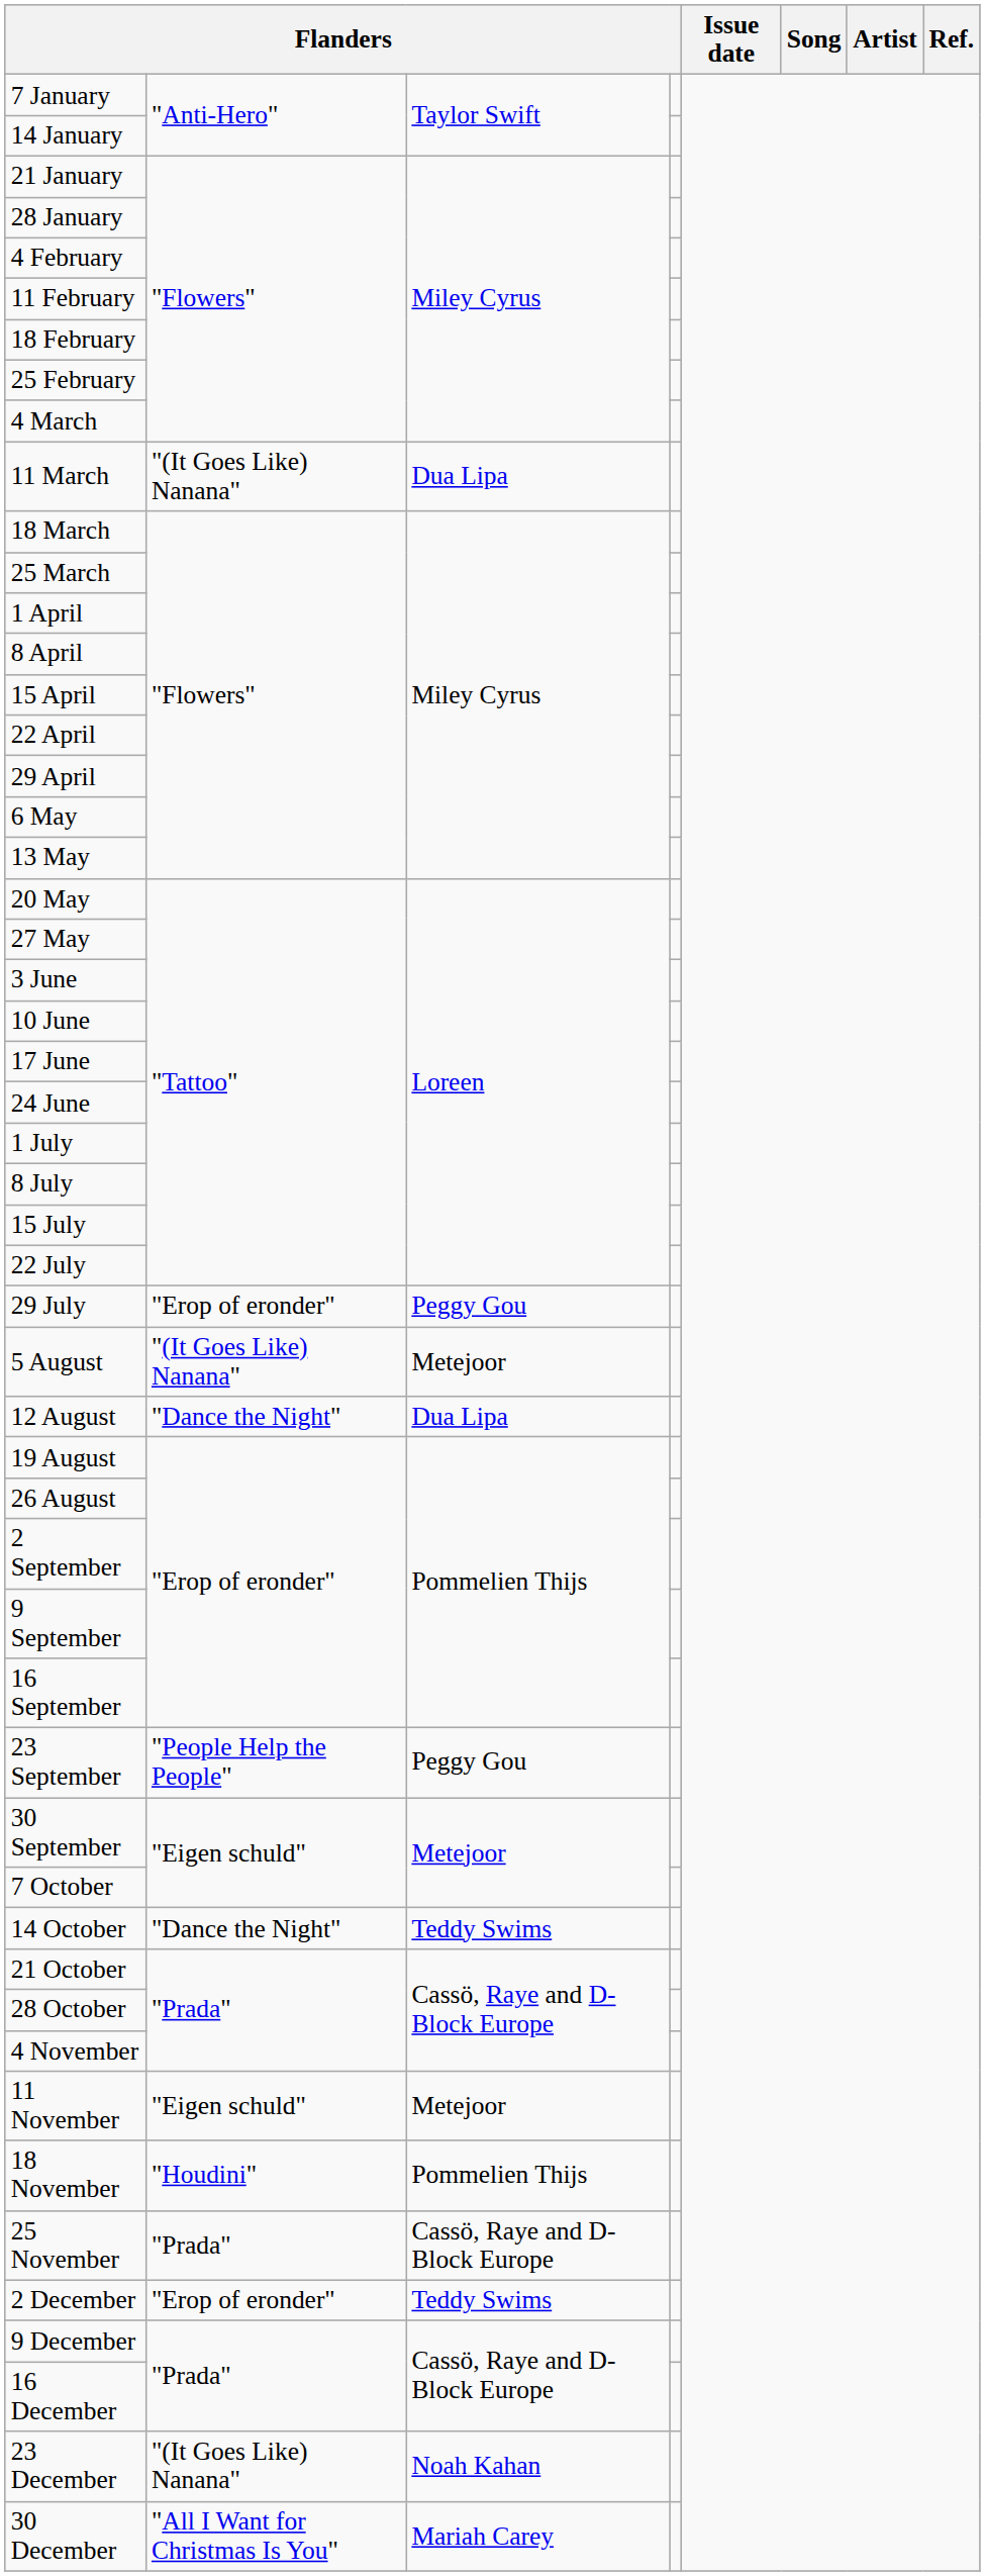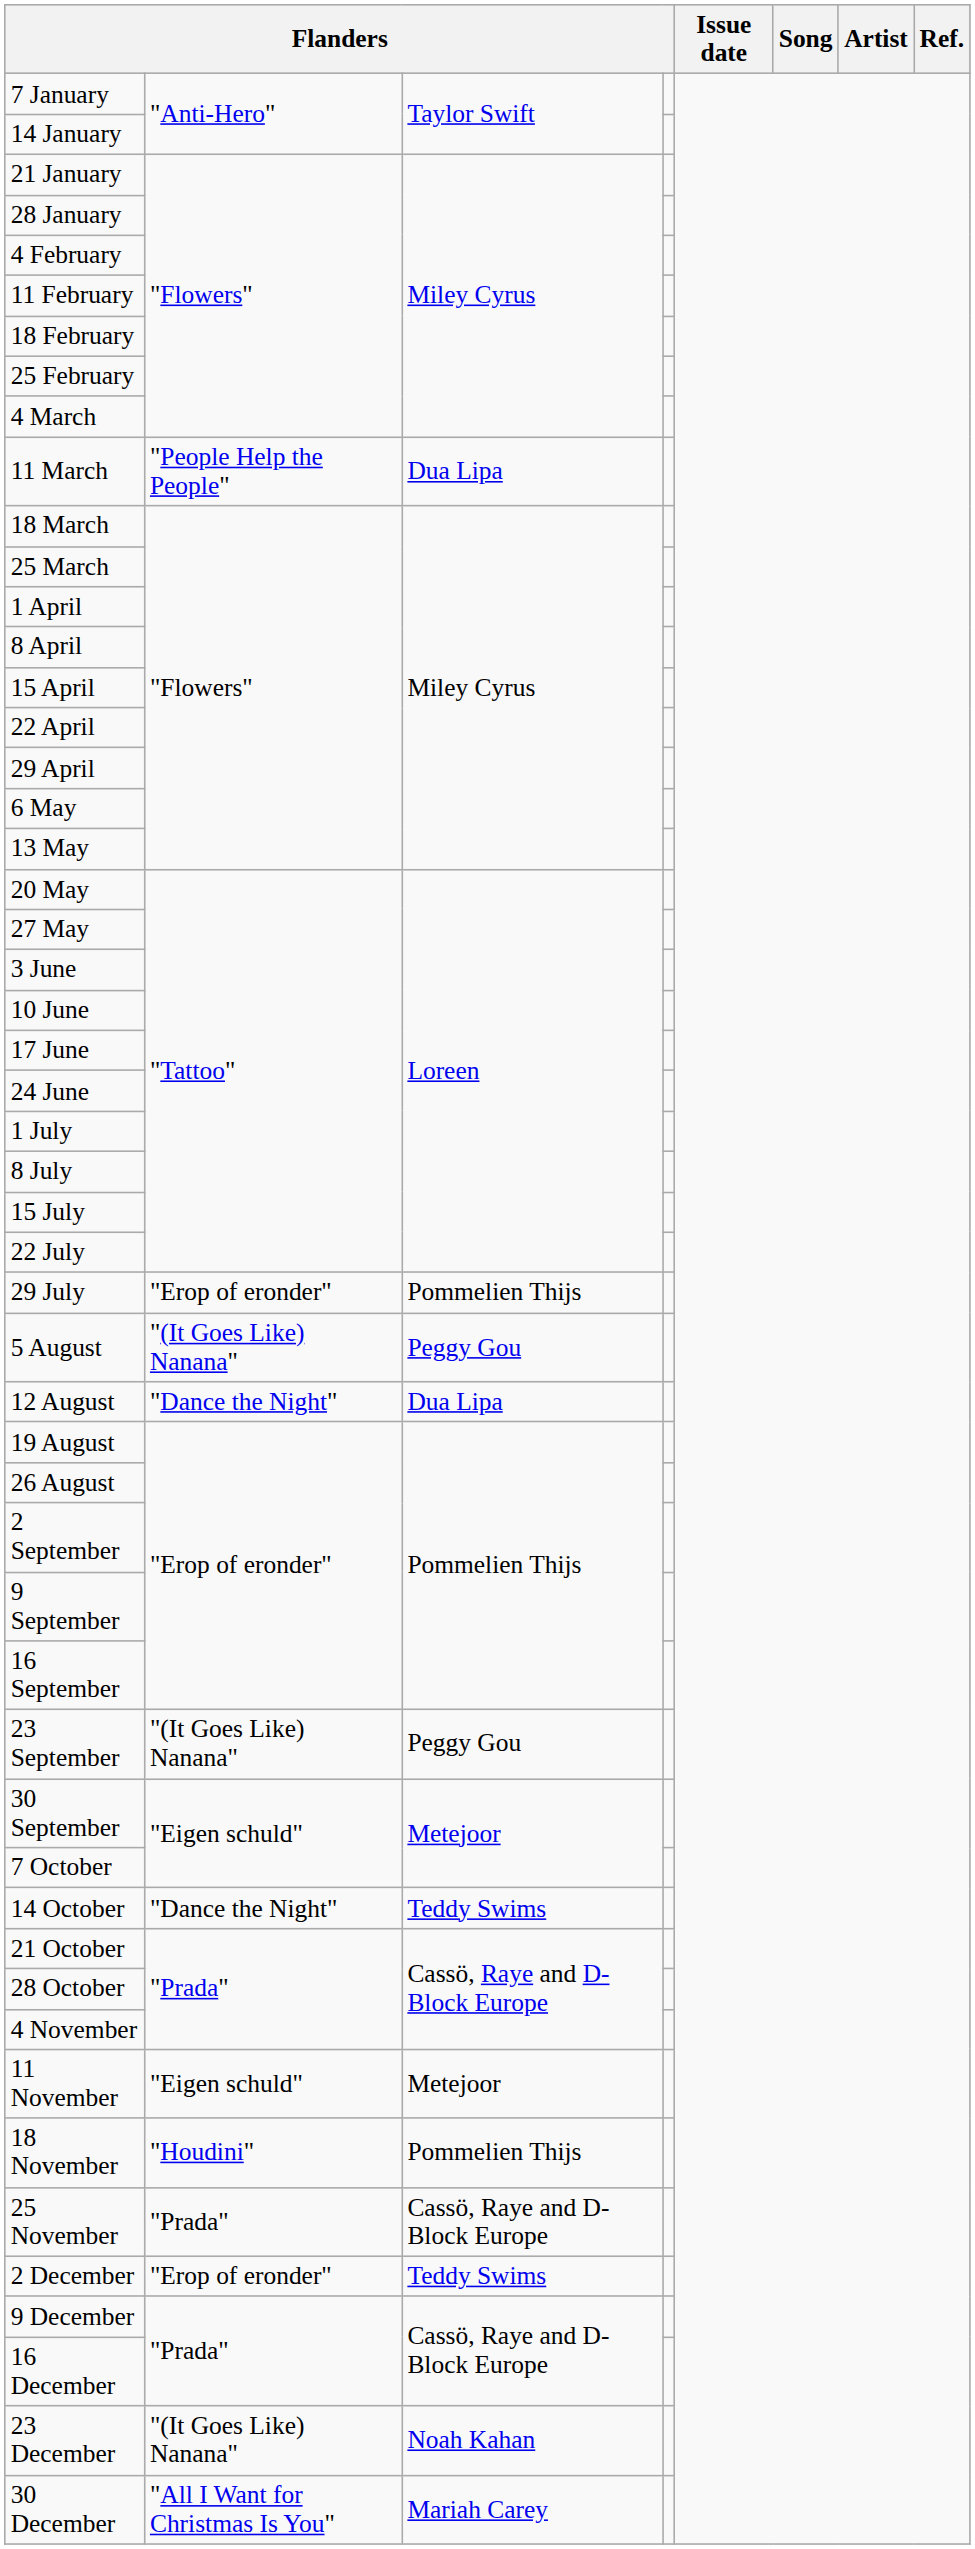11 March | column 2: "(It Goes Like) Nanana" -> "People Help the People"
29 July | column 3: Peggy Gou -> Pommelien Thijs
5 August | column 3: Metejoor -> Peggy Gou
23 September | column 2: "People Help the People" -> "(It Goes Like) Nanana"
